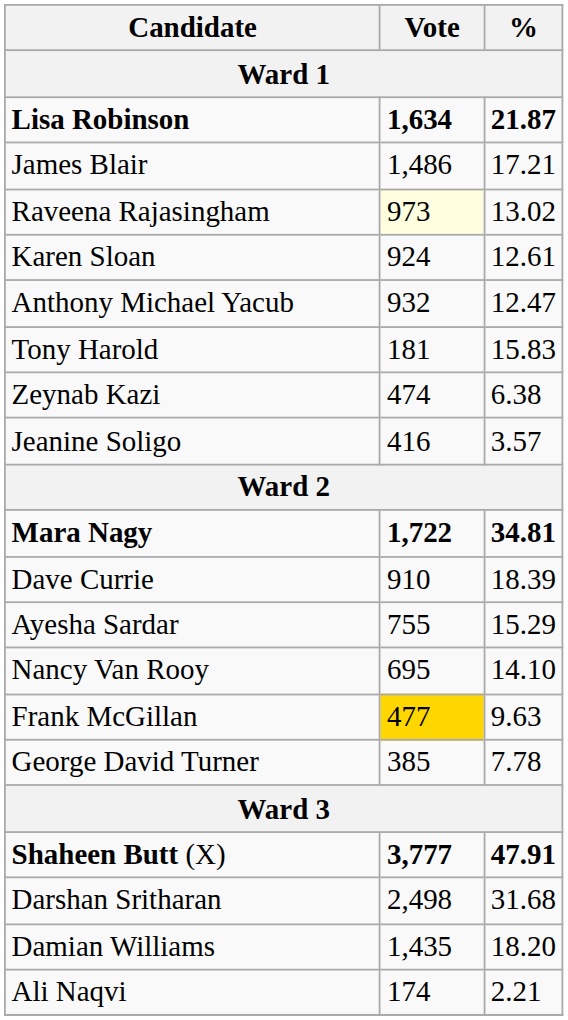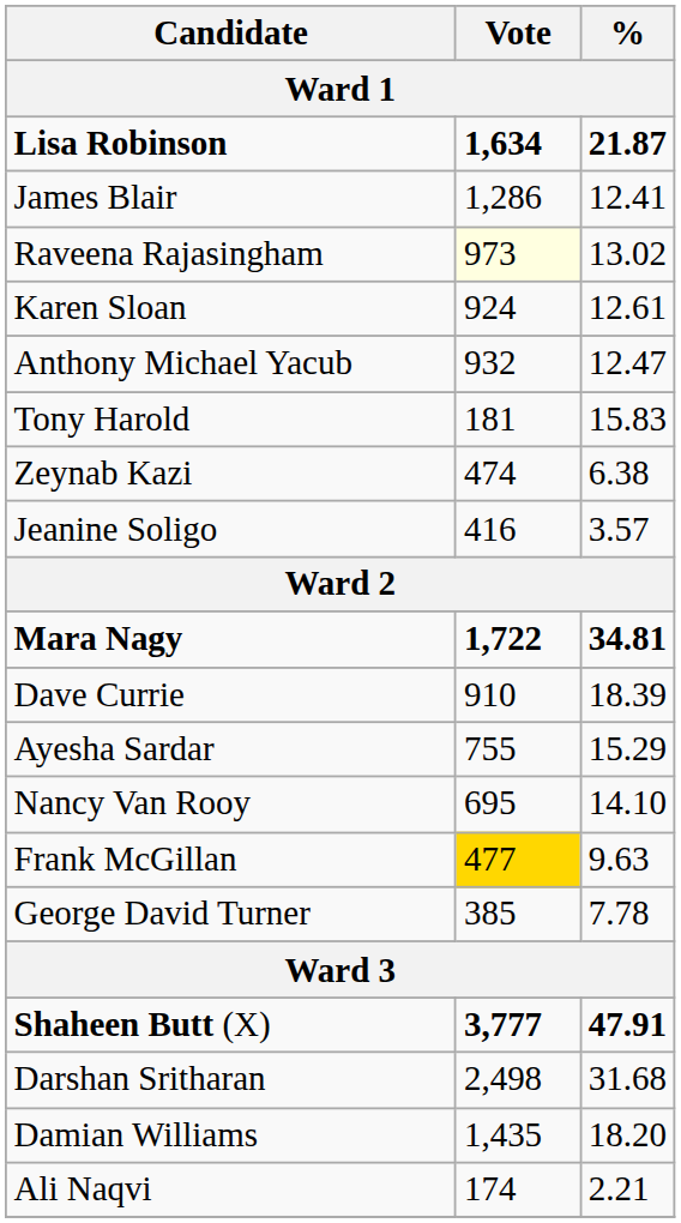James Blair | Vote: 1,486 -> 1,286
James Blair | %: 17.21 -> 12.41
